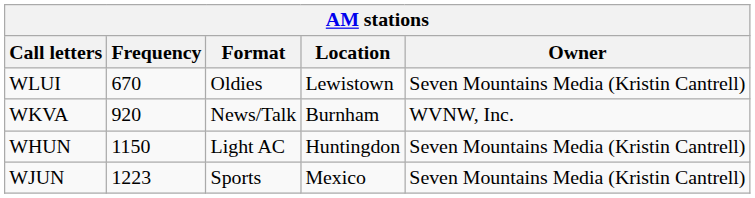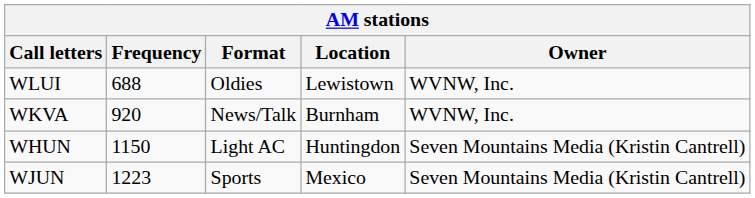WLUI | Frequency: 670 -> 688
WLUI | Owner: Seven Mountains Media (Kristin Cantrell) -> WVNW, Inc.
